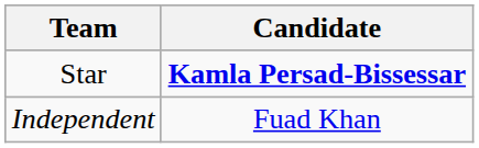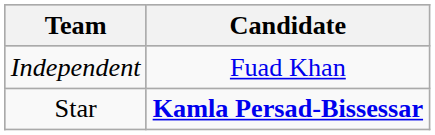rows swapped: Star <-> Independent
